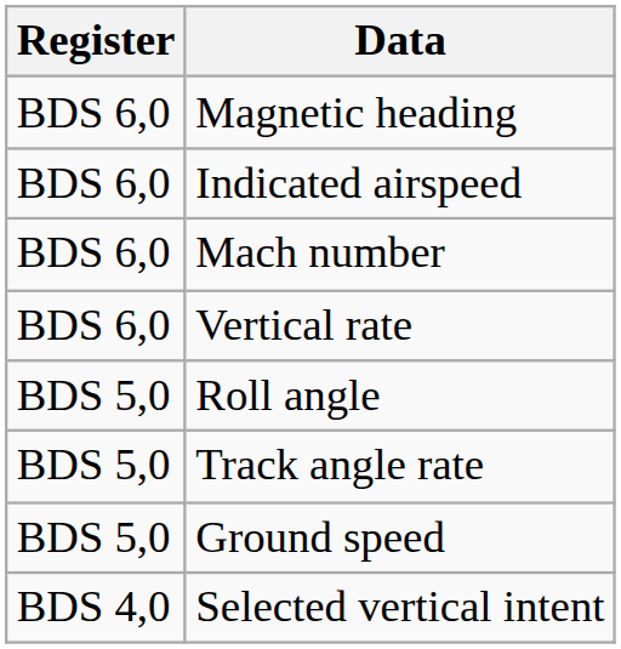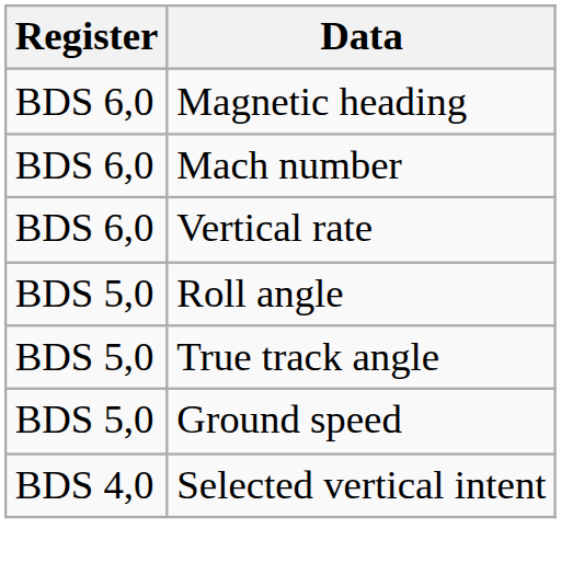- row: BDS 6,0 | Indicated airspeed
- row: BDS 5,0 | Track angle rate
+ row: BDS 5,0 | True track angle
